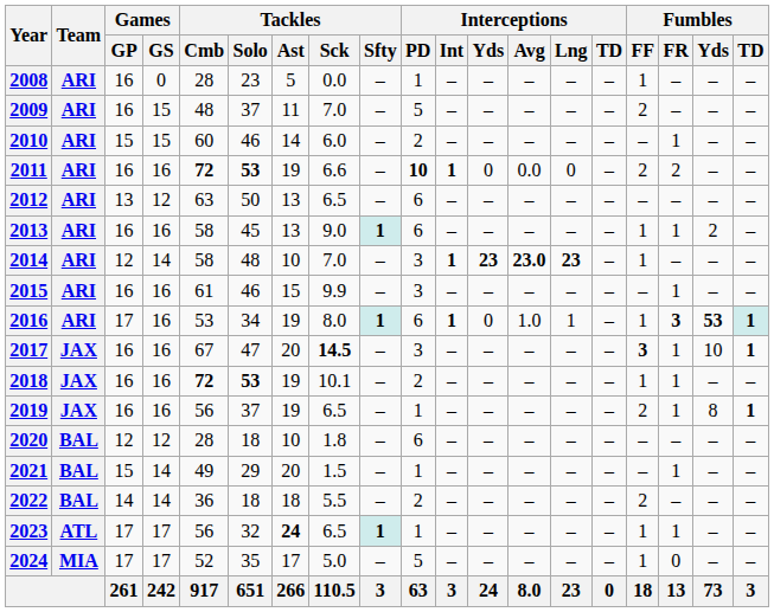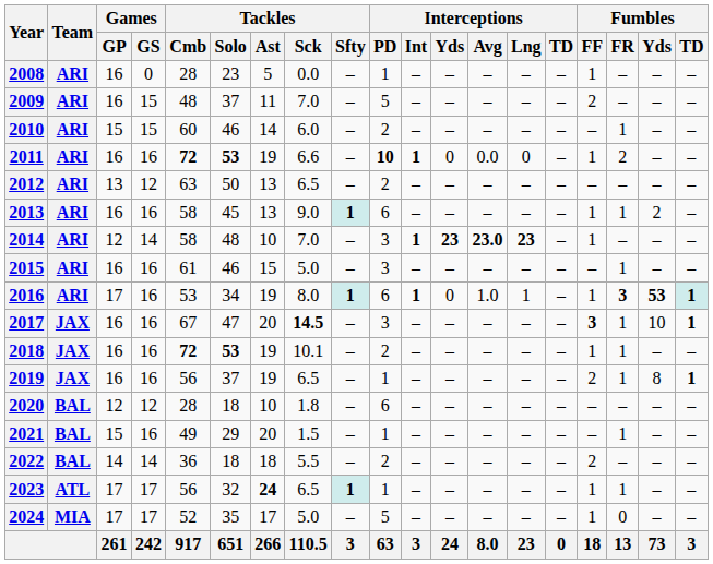2011 | Fumbles / FF: 2 -> 1
2012 | Interceptions / PD: 6 -> 2
2015 | Tackles / Sck: 9.9 -> 5.0
2021 | Games / GS: 14 -> 16
